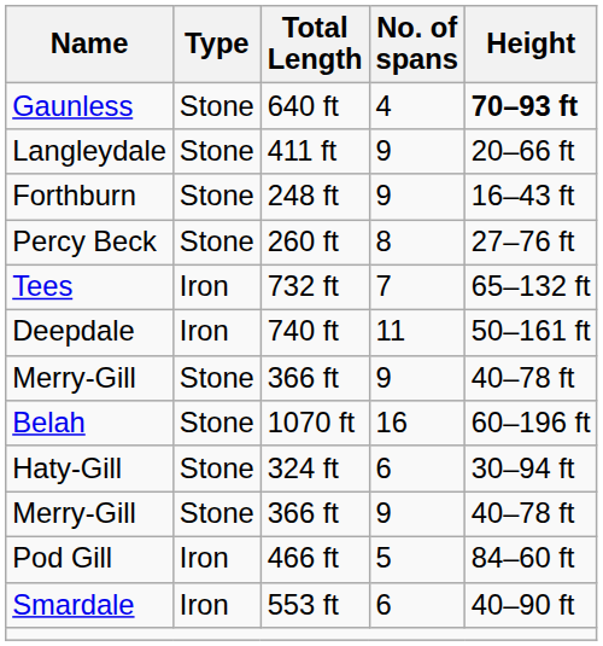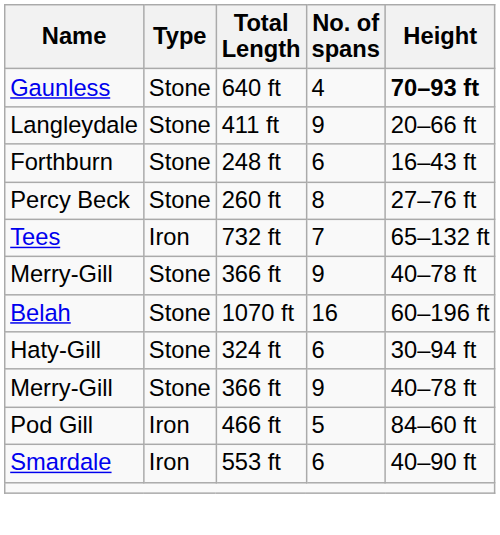Forthburn | No. of spans: 9 -> 6
- row: Deepdale | Iron | 740 ft | 11 | 50–161 ft
